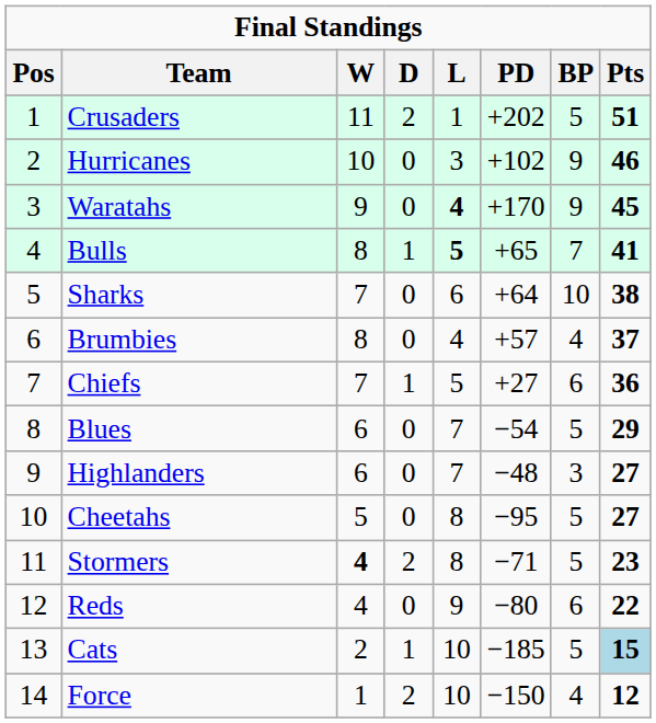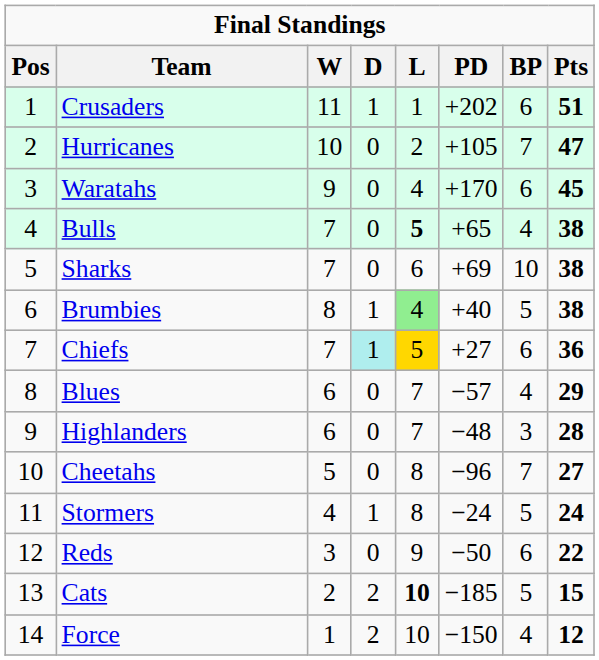Crusaders | column 4: 2 -> 1
Crusaders | column 7: 5 -> 6
Hurricanes | column 5: 3 -> 2
Hurricanes | column 6: +102 -> +105
Hurricanes | column 7: 9 -> 7
Hurricanes | column 8: 46 -> 47
Waratahs | column 5: bold -> normal
Waratahs | column 7: 9 -> 6
Bulls | column 3: 8 -> 7
Bulls | column 4: 1 -> 0
Bulls | column 7: 7 -> 4
Bulls | column 8: 41 -> 38
Sharks | column 6: +64 -> +69
Brumbies | column 4: 0 -> 1
Brumbies | column 5: no background -> lightgreen background
Brumbies | column 6: +57 -> +40
Brumbies | column 7: 4 -> 5
Brumbies | column 8: 37 -> 38
Chiefs | column 4: no background -> paleturquoise background
Chiefs | column 5: no background -> gold background
Blues | column 6: −54 -> −57
Blues | column 7: 5 -> 4
Highlanders | column 8: 27 -> 28
Cheetahs | column 6: −95 -> −96
Cheetahs | column 7: 5 -> 7
Stormers | column 3: bold -> normal
Stormers | column 4: 2 -> 1
Stormers | column 6: −71 -> −24
Stormers | column 8: 23 -> 24
Reds | column 3: 4 -> 3
Reds | column 6: −80 -> −50
Cats | column 4: 1 -> 2
Cats | column 5: normal -> bold
Cats | column 8: lightblue background -> no background
